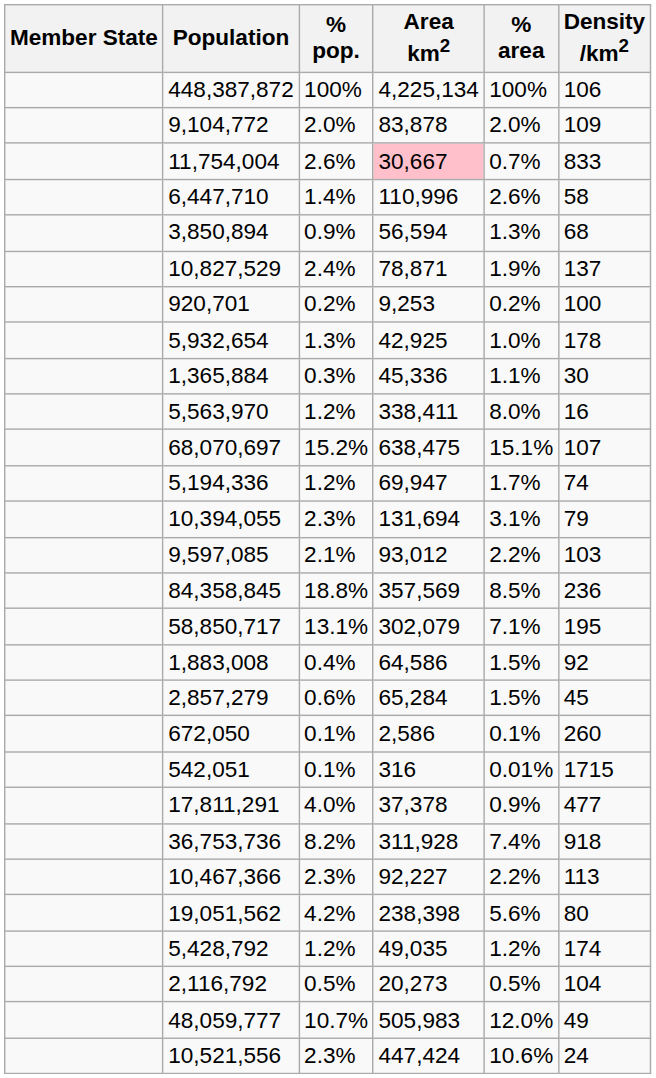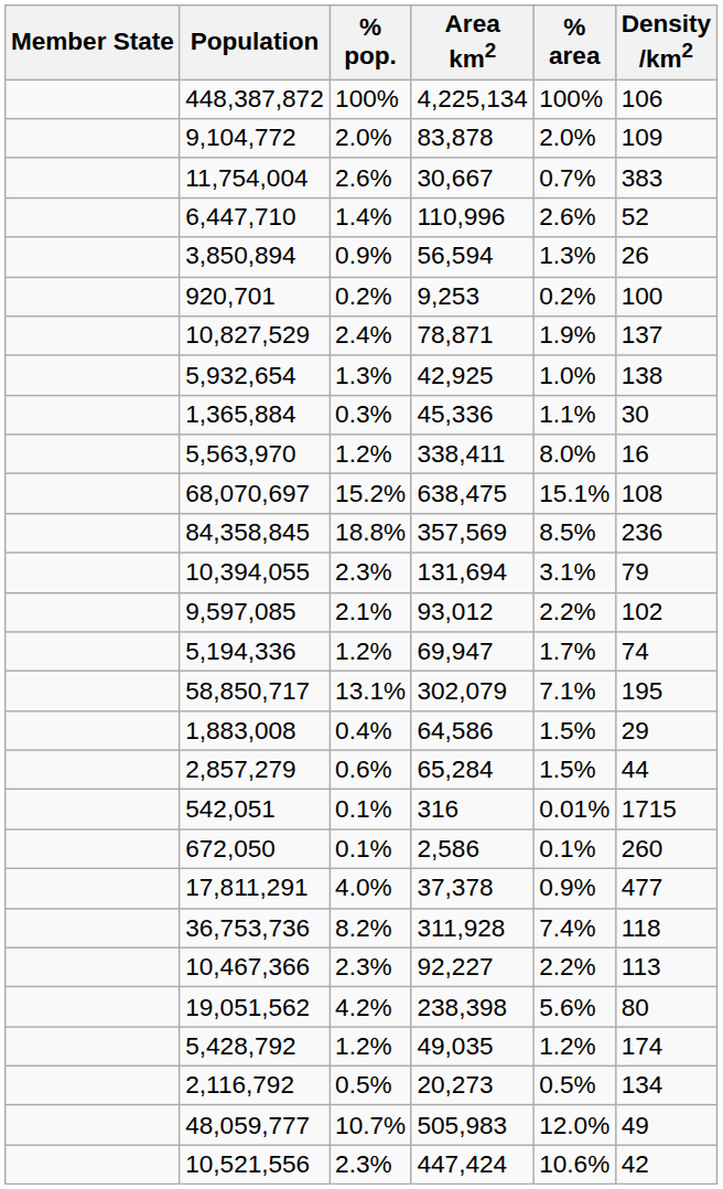11,754,004 | Area km2: pink background -> no background
11,754,004 | Density /km2: 833 -> 383
6,447,710 | Density /km2: 58 -> 52
3,850,894 | Density /km2: 68 -> 26
rows swapped: 920,701 <-> 10,827,529
5,932,654 | Density /km2: 178 -> 138
68,070,697 | Density /km2: 107 -> 108
rows swapped: 84,358,845 <-> 5,194,336
9,597,085 | Density /km2: 103 -> 102
1,883,008 | Density /km2: 92 -> 29
2,857,279 | Density /km2: 45 -> 44
rows swapped: 672,050 <-> 542,051
36,753,736 | Density /km2: 918 -> 118
2,116,792 | Density /km2: 104 -> 134
10,521,556 | Density /km2: 24 -> 42
